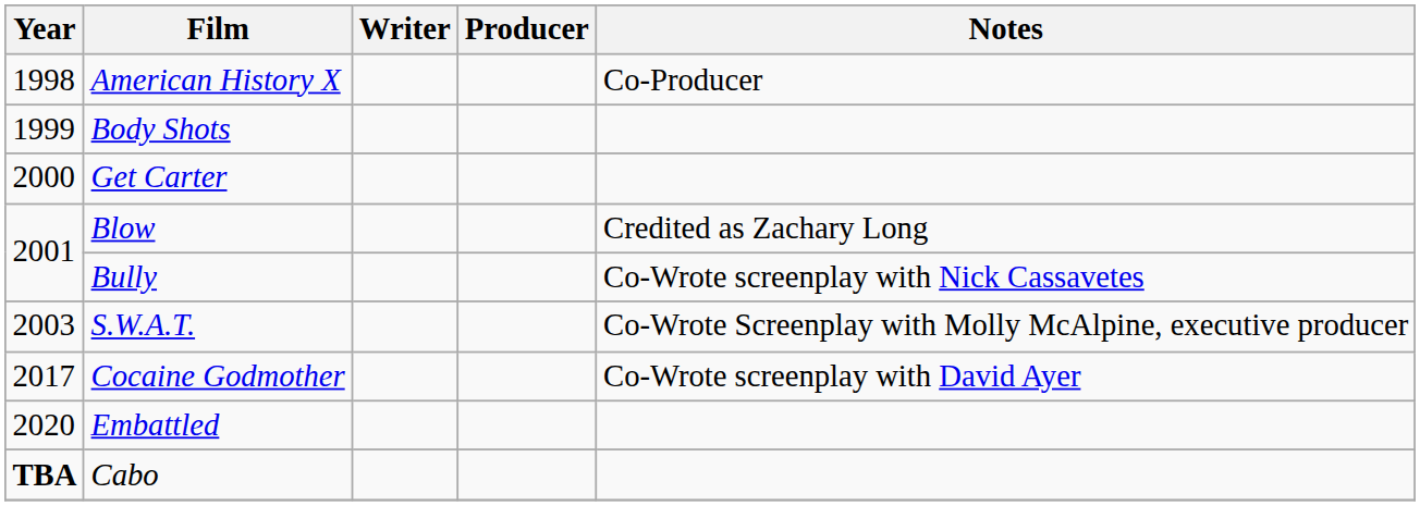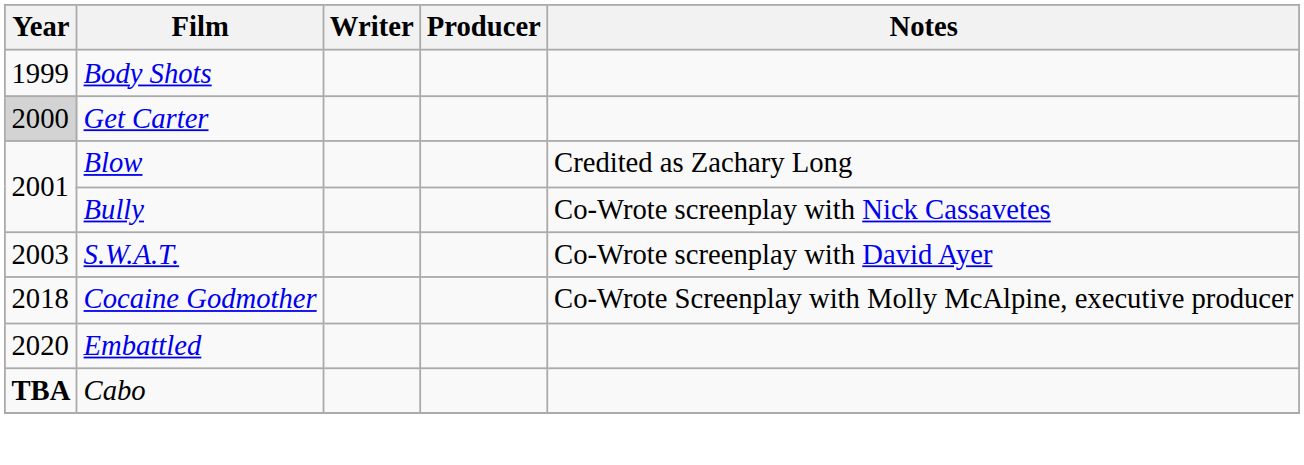- row: 1998 | American History X | Co-Producer
Get Carter | Year: no background -> lightgrey background
S.W.A.T. | Notes: Co-Wrote Screenplay with Molly McAlpine, executive producer -> Co-Wrote screenplay with David Ayer
Cocaine Godmother | Year: 2017 -> 2018
Cocaine Godmother | Notes: Co-Wrote screenplay with David Ayer -> Co-Wrote Screenplay with Molly McAlpine, executive producer
